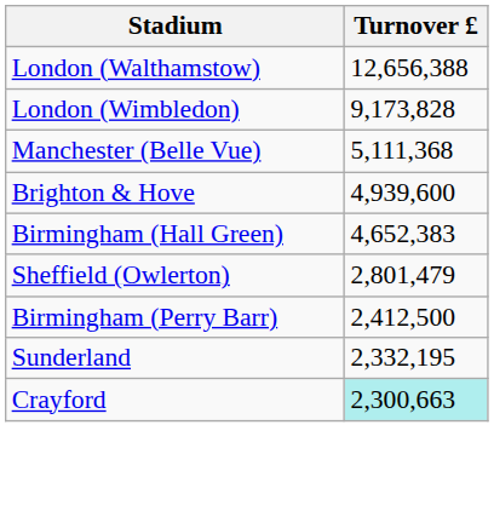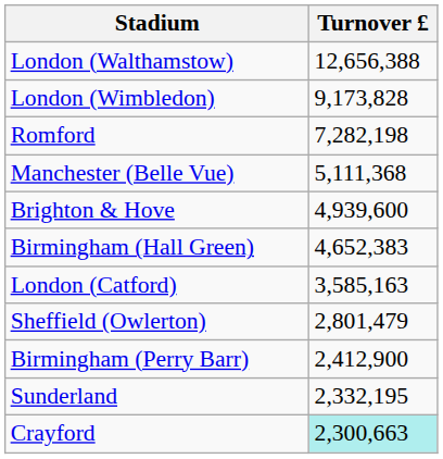+ row: Romford | 7,282,198
+ row: London (Catford) | 3,585,163
Birmingham (Perry Barr) | Turnover £: 2,412,500 -> 2,412,900
